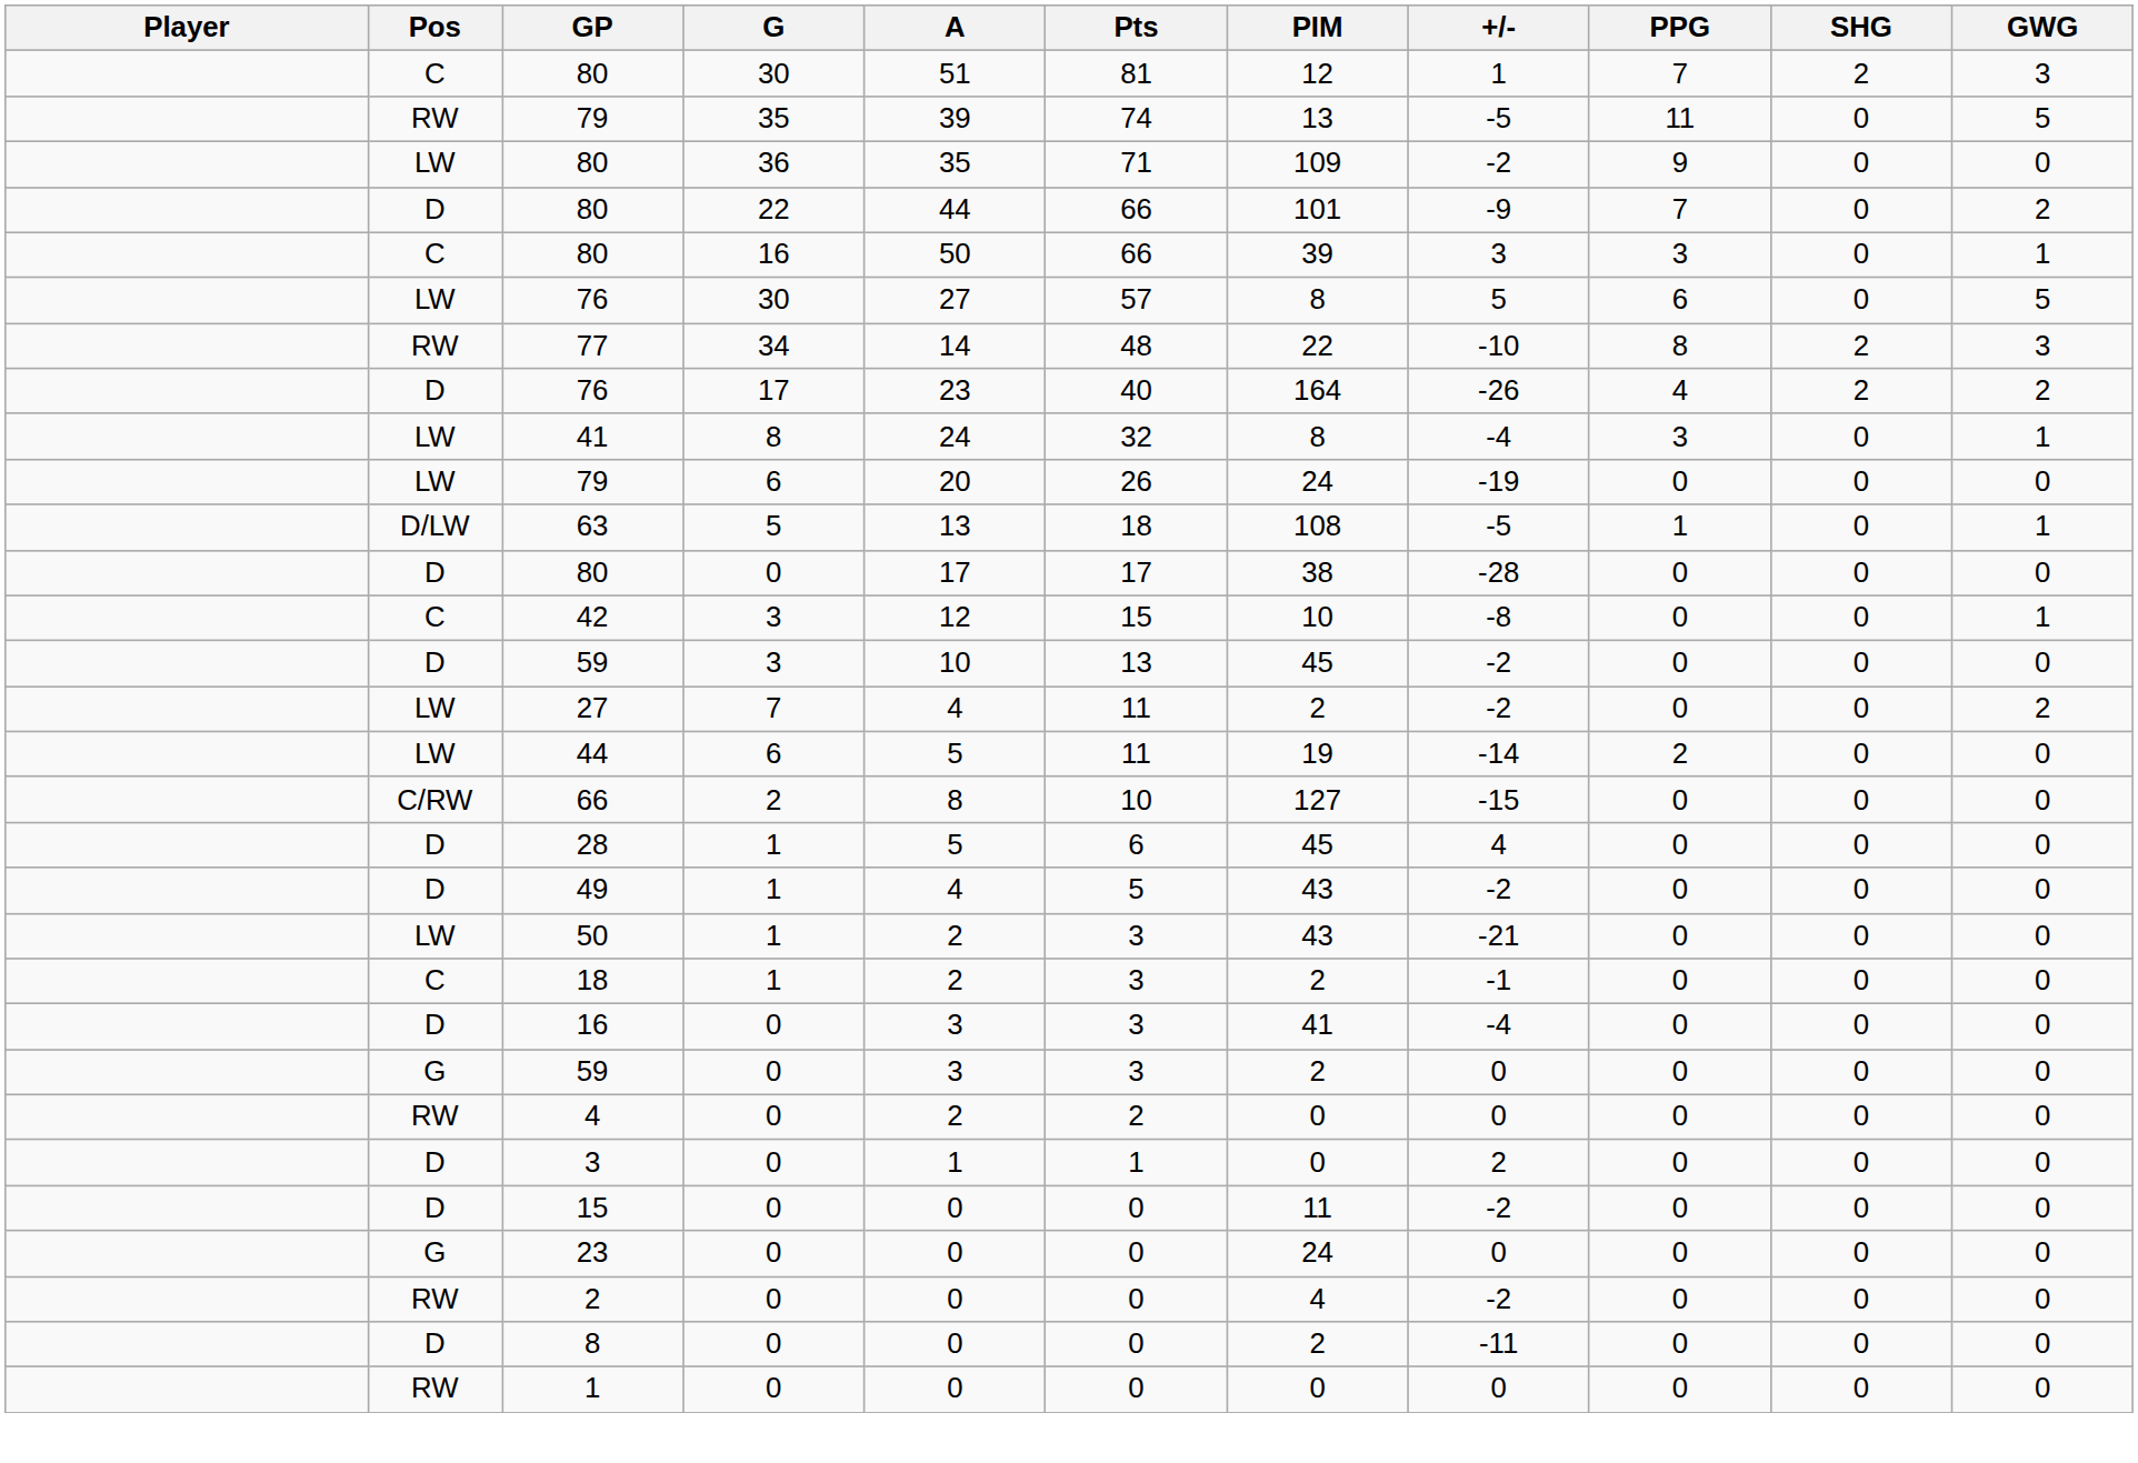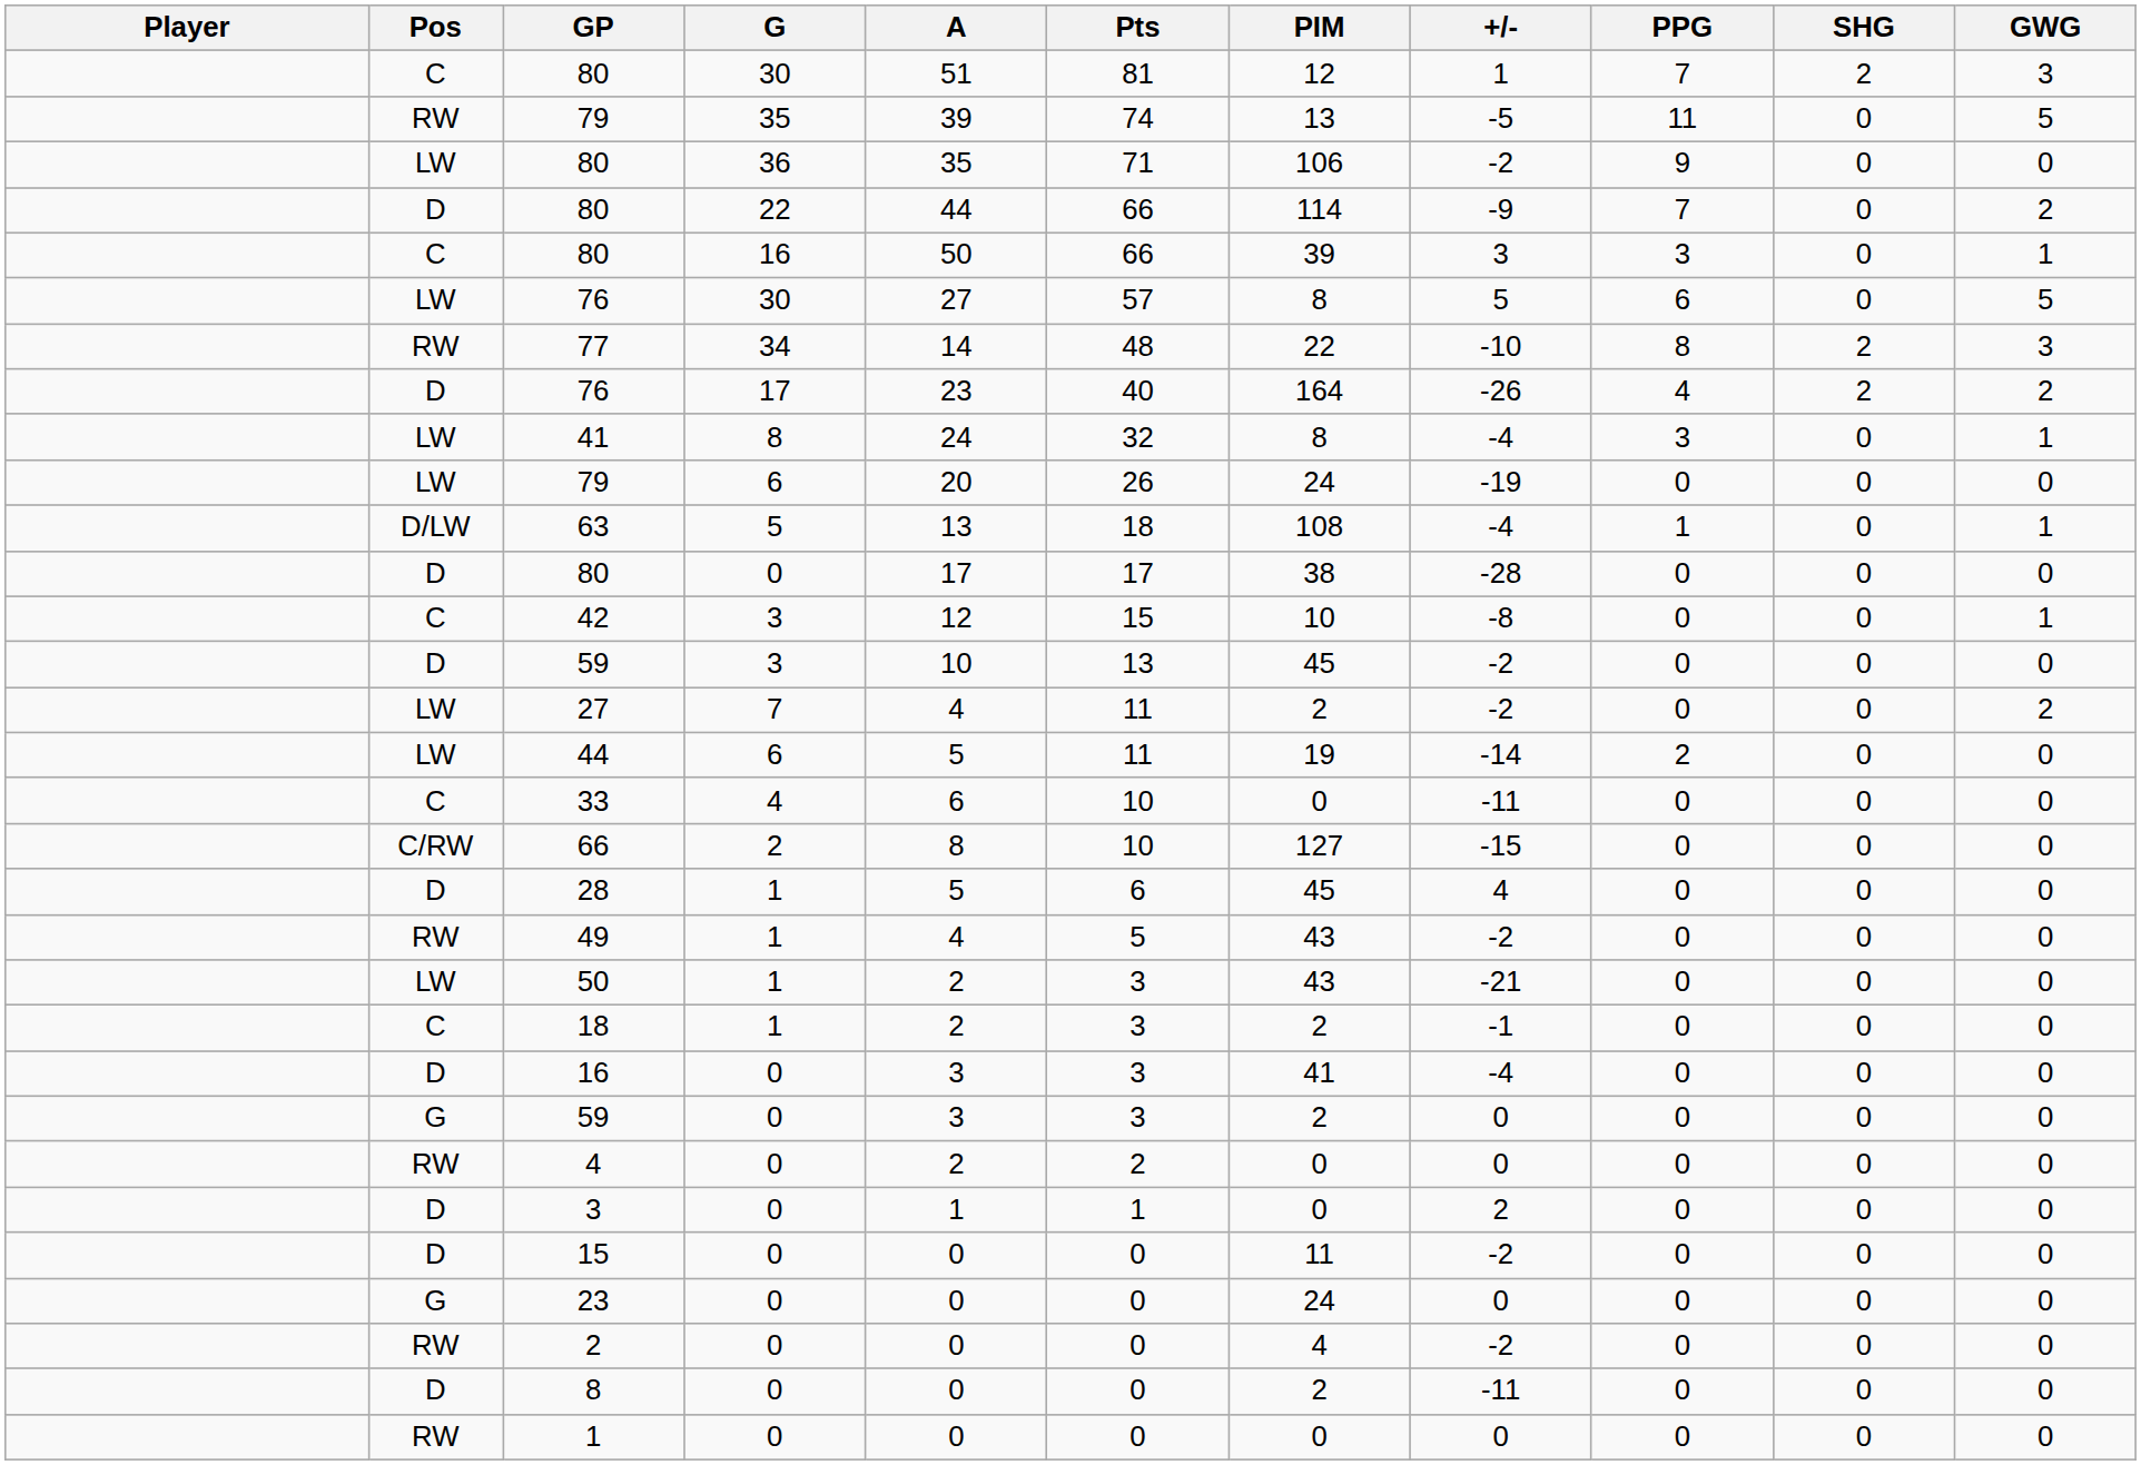80 / 36 | PIM: 109 -> 106
80 / 22 | PIM: 101 -> 114
63 | +/-: -5 -> -4
+ row: C | 33 | 4 | 6 | 10 | 0 | -11 | 0 | 0 | 0
49 | Pos: D -> RW
